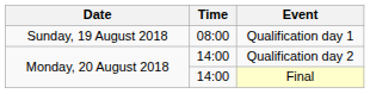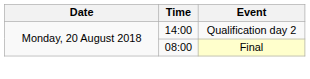- row: Sunday, 19 August 2018 | 08:00 | Qualification day 1
Final | Time: 14:00 -> 08:00
